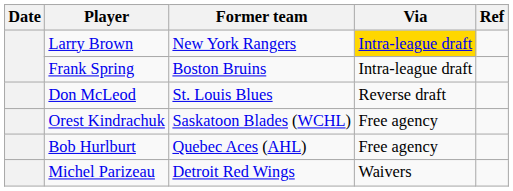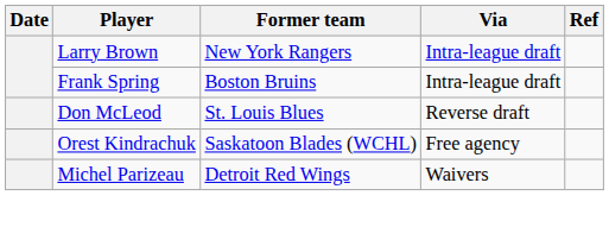Larry Brown | Via: gold background -> no background
- row: Bob Hurlburt | Quebec Aces (AHL) | Free agency
